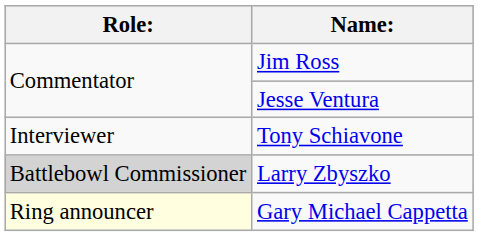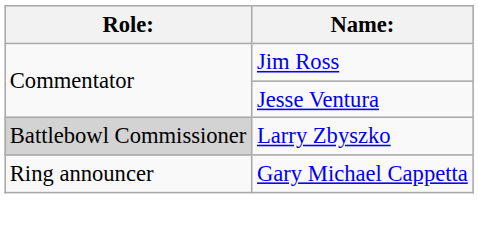- row: Interviewer | Tony Schiavone
Gary Michael Cappetta | Role:: lightyellow background -> no background
